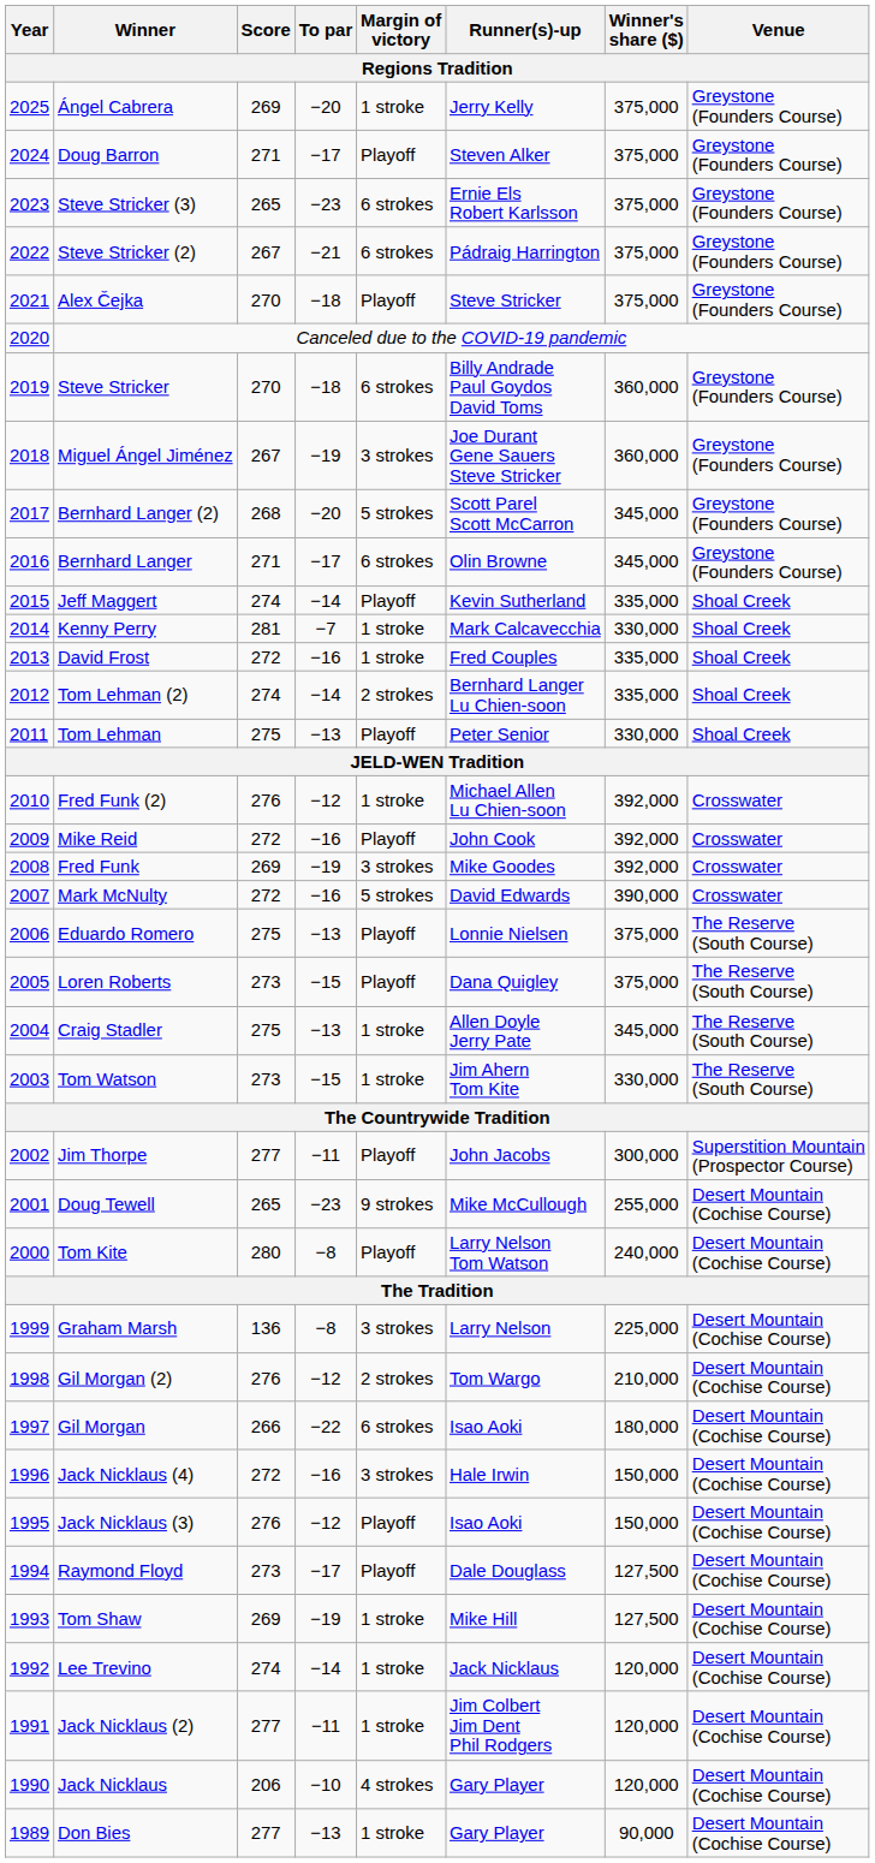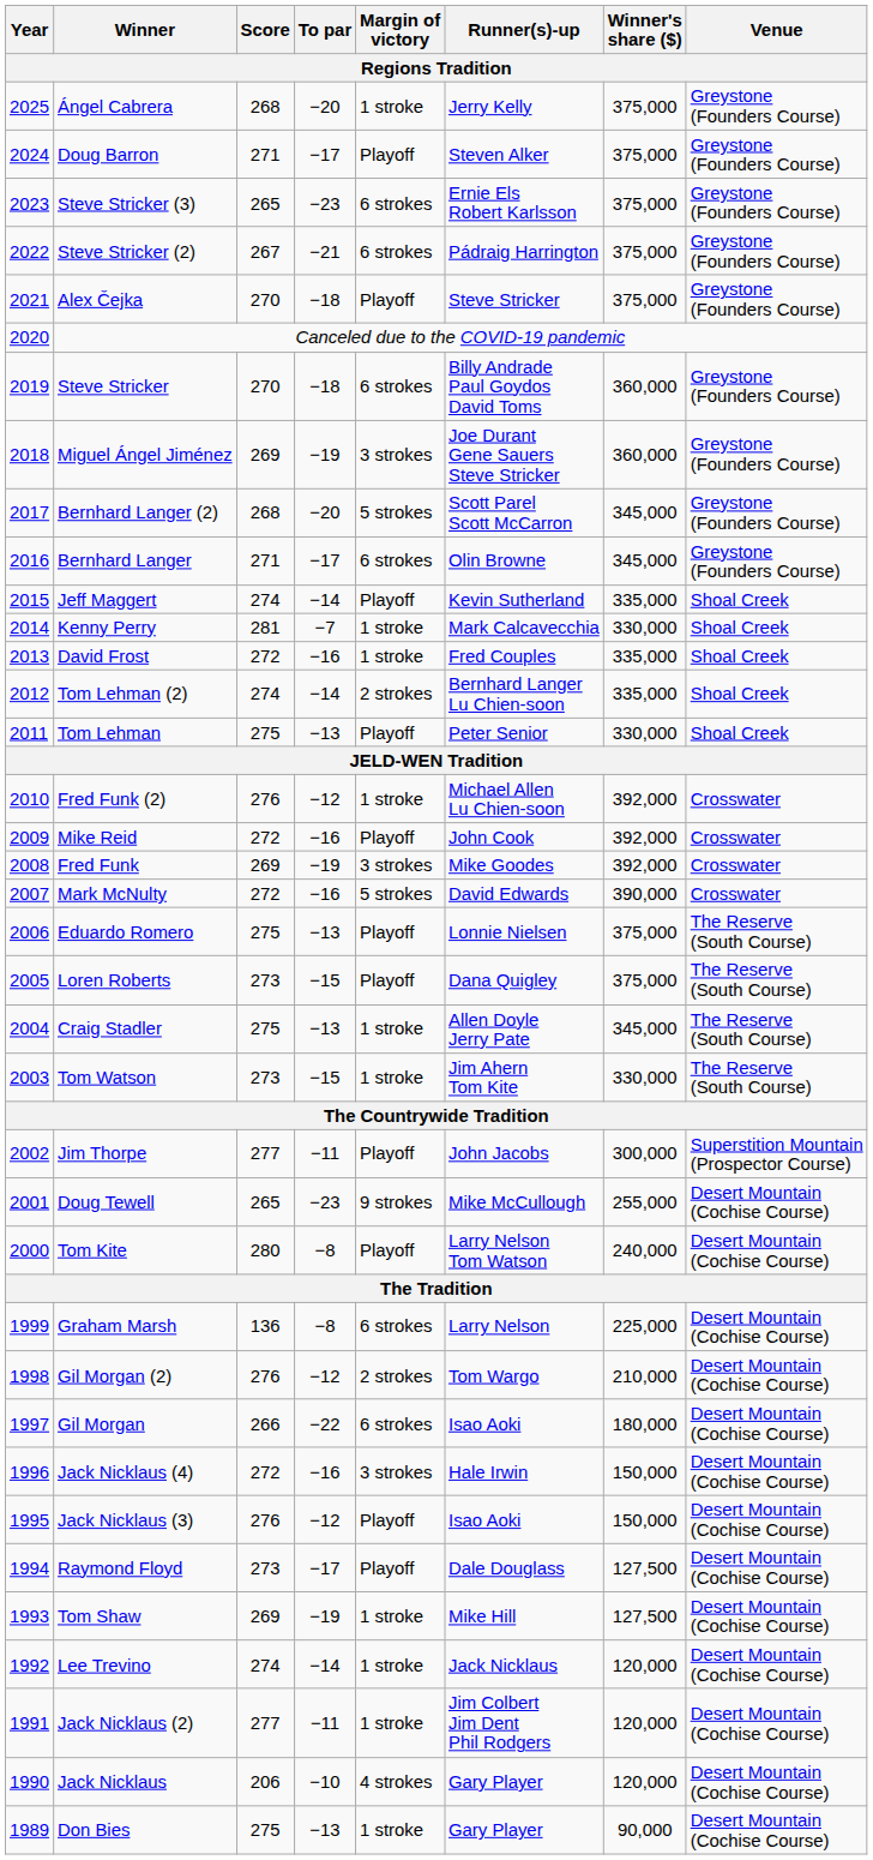Ángel Cabrera | Score: 269 -> 268
Miguel Ángel Jiménez | Score: 267 -> 269
Graham Marsh | Margin of victory: 3 strokes -> 6 strokes
Don Bies | Score: 277 -> 275
